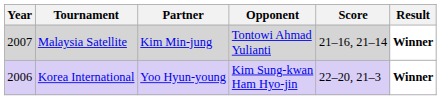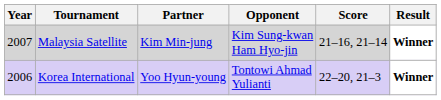Malaysia Satellite | Opponent: Tontowi Ahmad Yulianti -> Kim Sung-kwan Ham Hyo-jin
Korea International | Opponent: Kim Sung-kwan Ham Hyo-jin -> Tontowi Ahmad Yulianti
